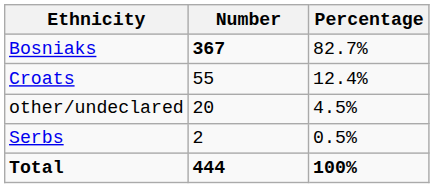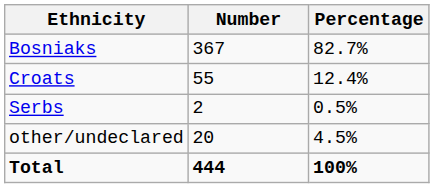Bosniaks | Number: bold -> normal
rows swapped: Serbs <-> other/undeclared
